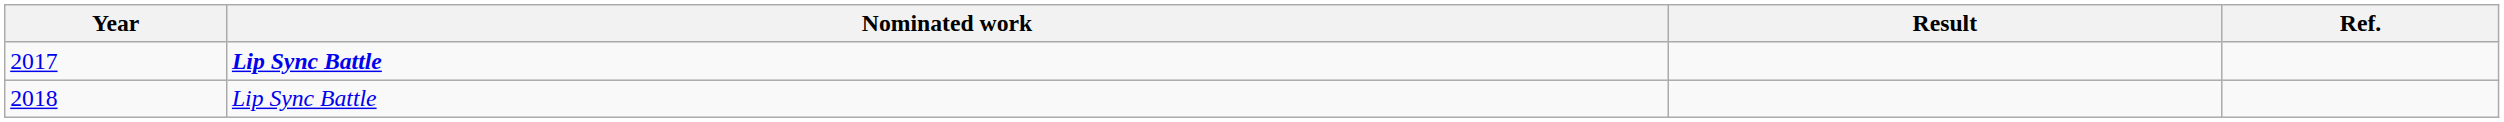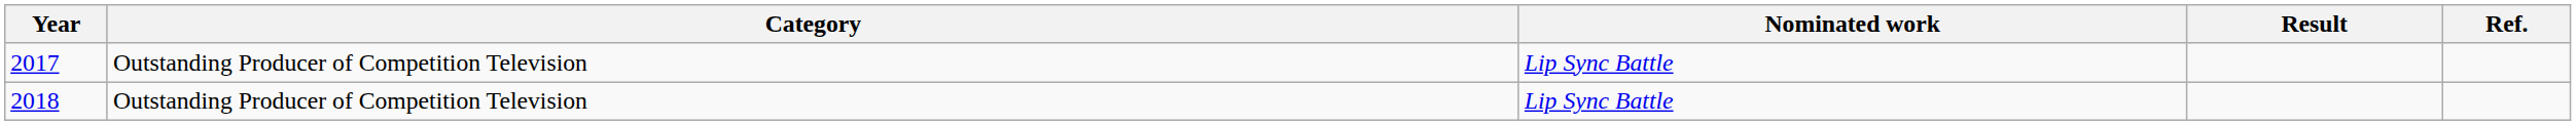+ column: Category | Outstanding Producer of Competition Television | Outstanding Producer of Competition Television
2017 | Nominated work: bold -> normal
